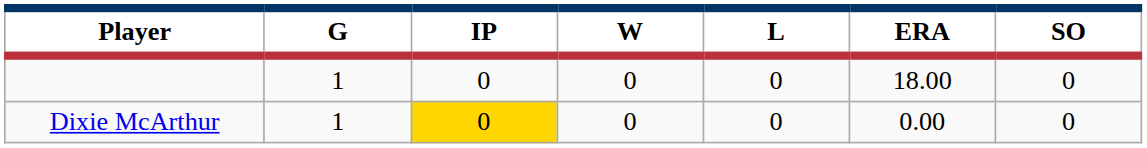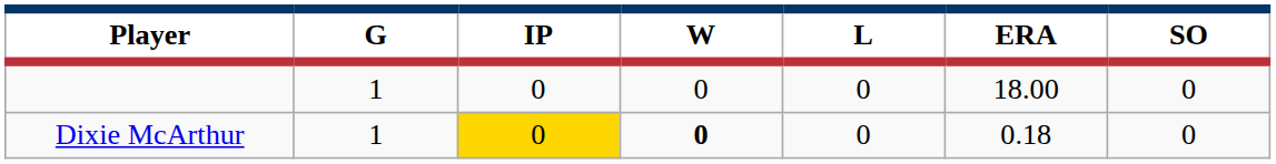Dixie McArthur | W: normal -> bold
Dixie McArthur | ERA: 0.00 -> 0.18
